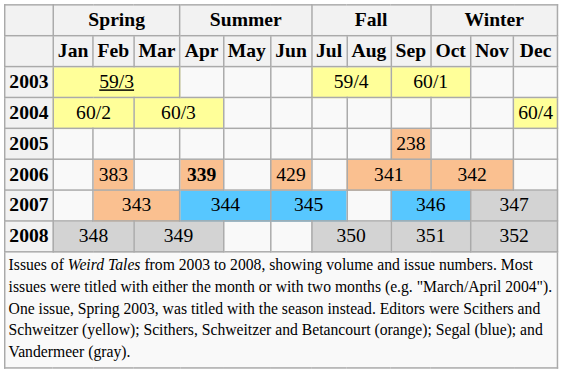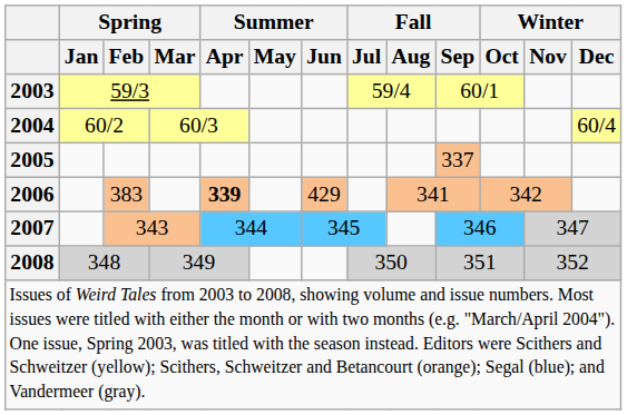2005 | Fall / Sep: 238 -> 337
